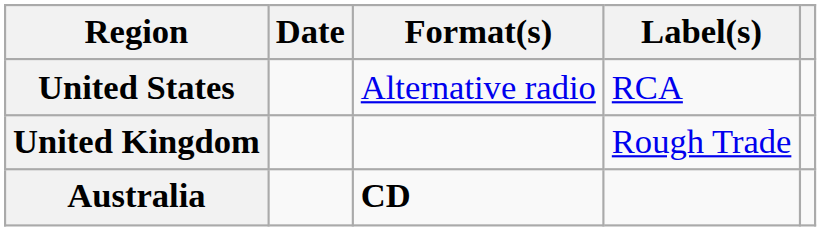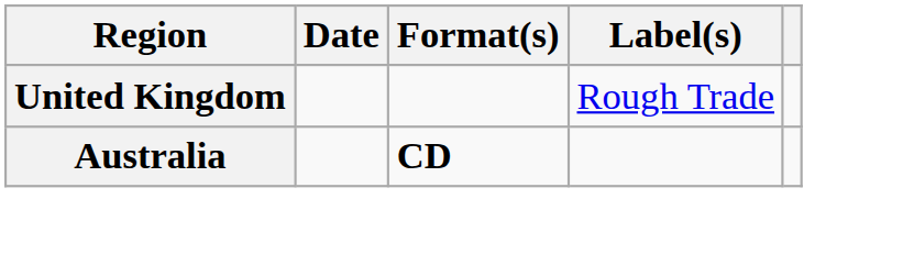- row: United States | Alternative radio | RCA
